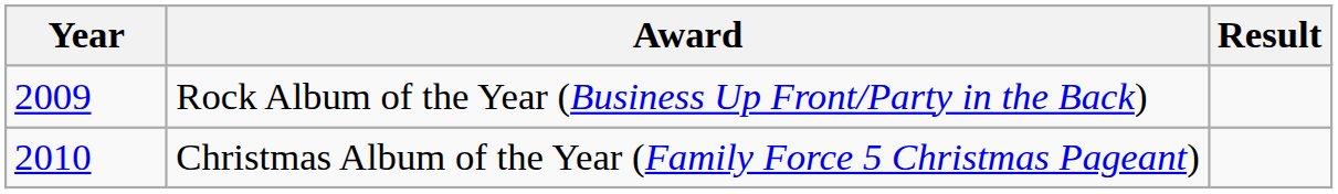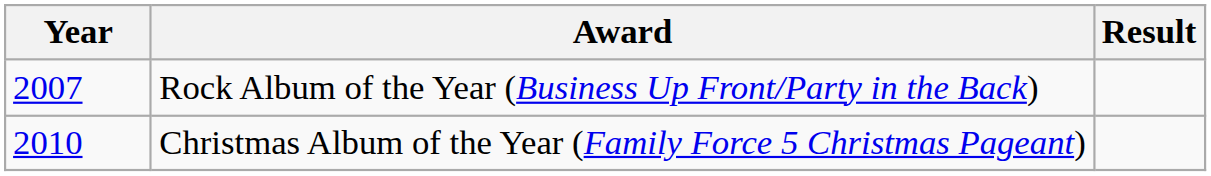Rock Album of the Year (Business Up Front/Party in the Back) | Year: 2009 -> 2007
